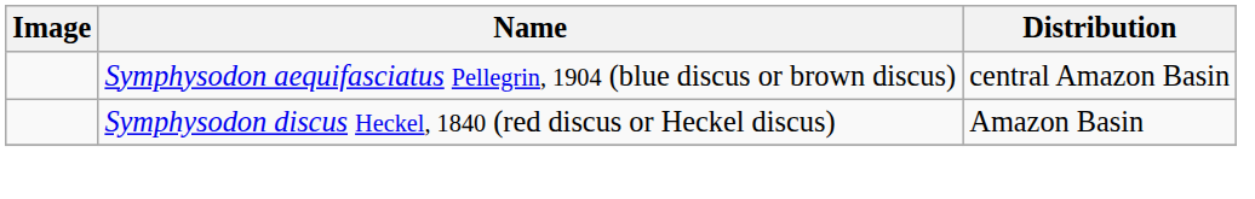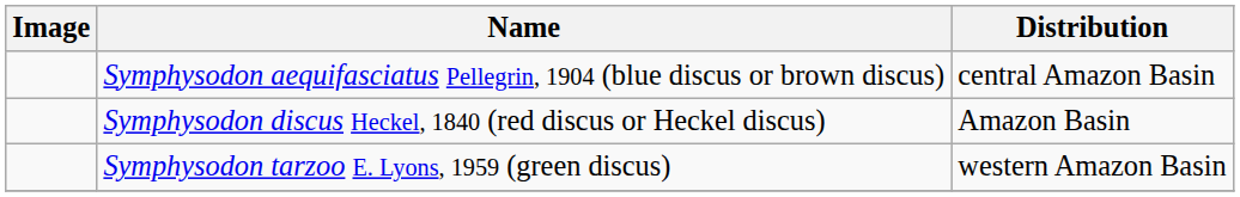+ row: Symphysodon tarzoo E. Lyons, 1959 (green discus) | western Amazon Basin
